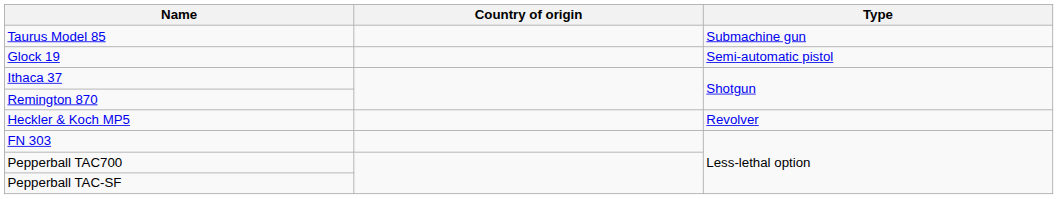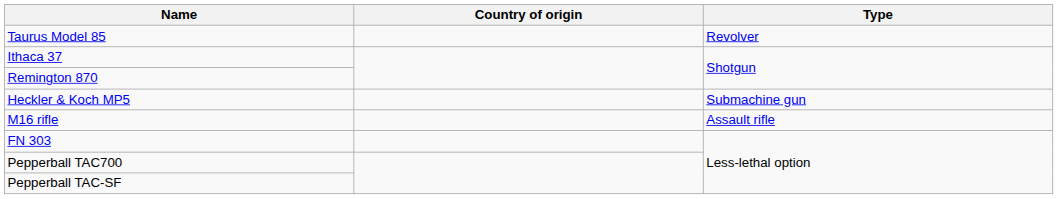Taurus Model 85 | Type: Submachine gun -> Revolver
- row: Glock 19 | Semi-automatic pistol
Heckler & Koch MP5 | Type: Revolver -> Submachine gun
+ row: M16 rifle | Assault rifle
